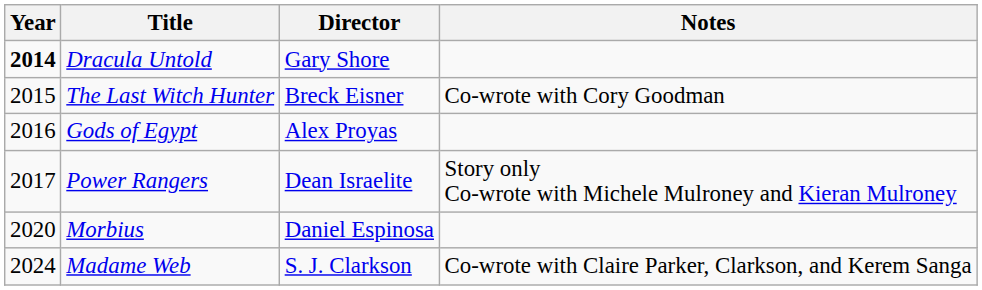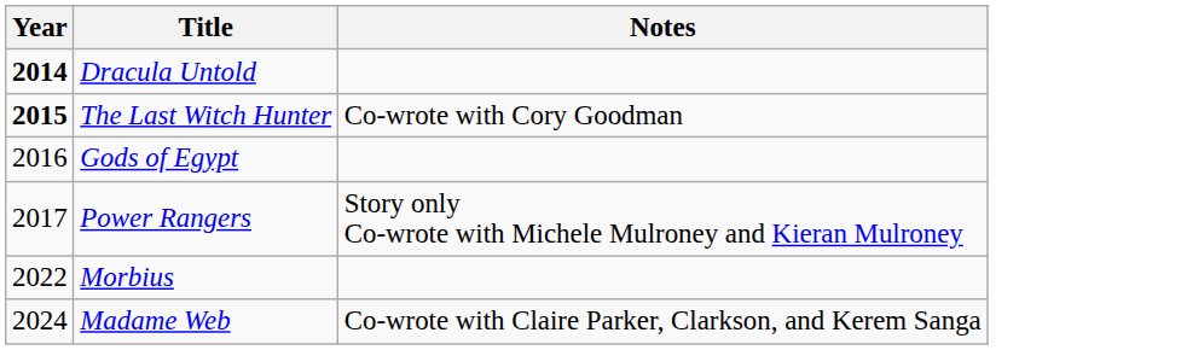- column: Director | Gary Shore | Breck Eisner | Alex Proyas | Dean Israelite | Daniel Espinosa | S. J. Clarkson
The Last Witch Hunter | Year: normal -> bold
Morbius | Year: 2020 -> 2022
